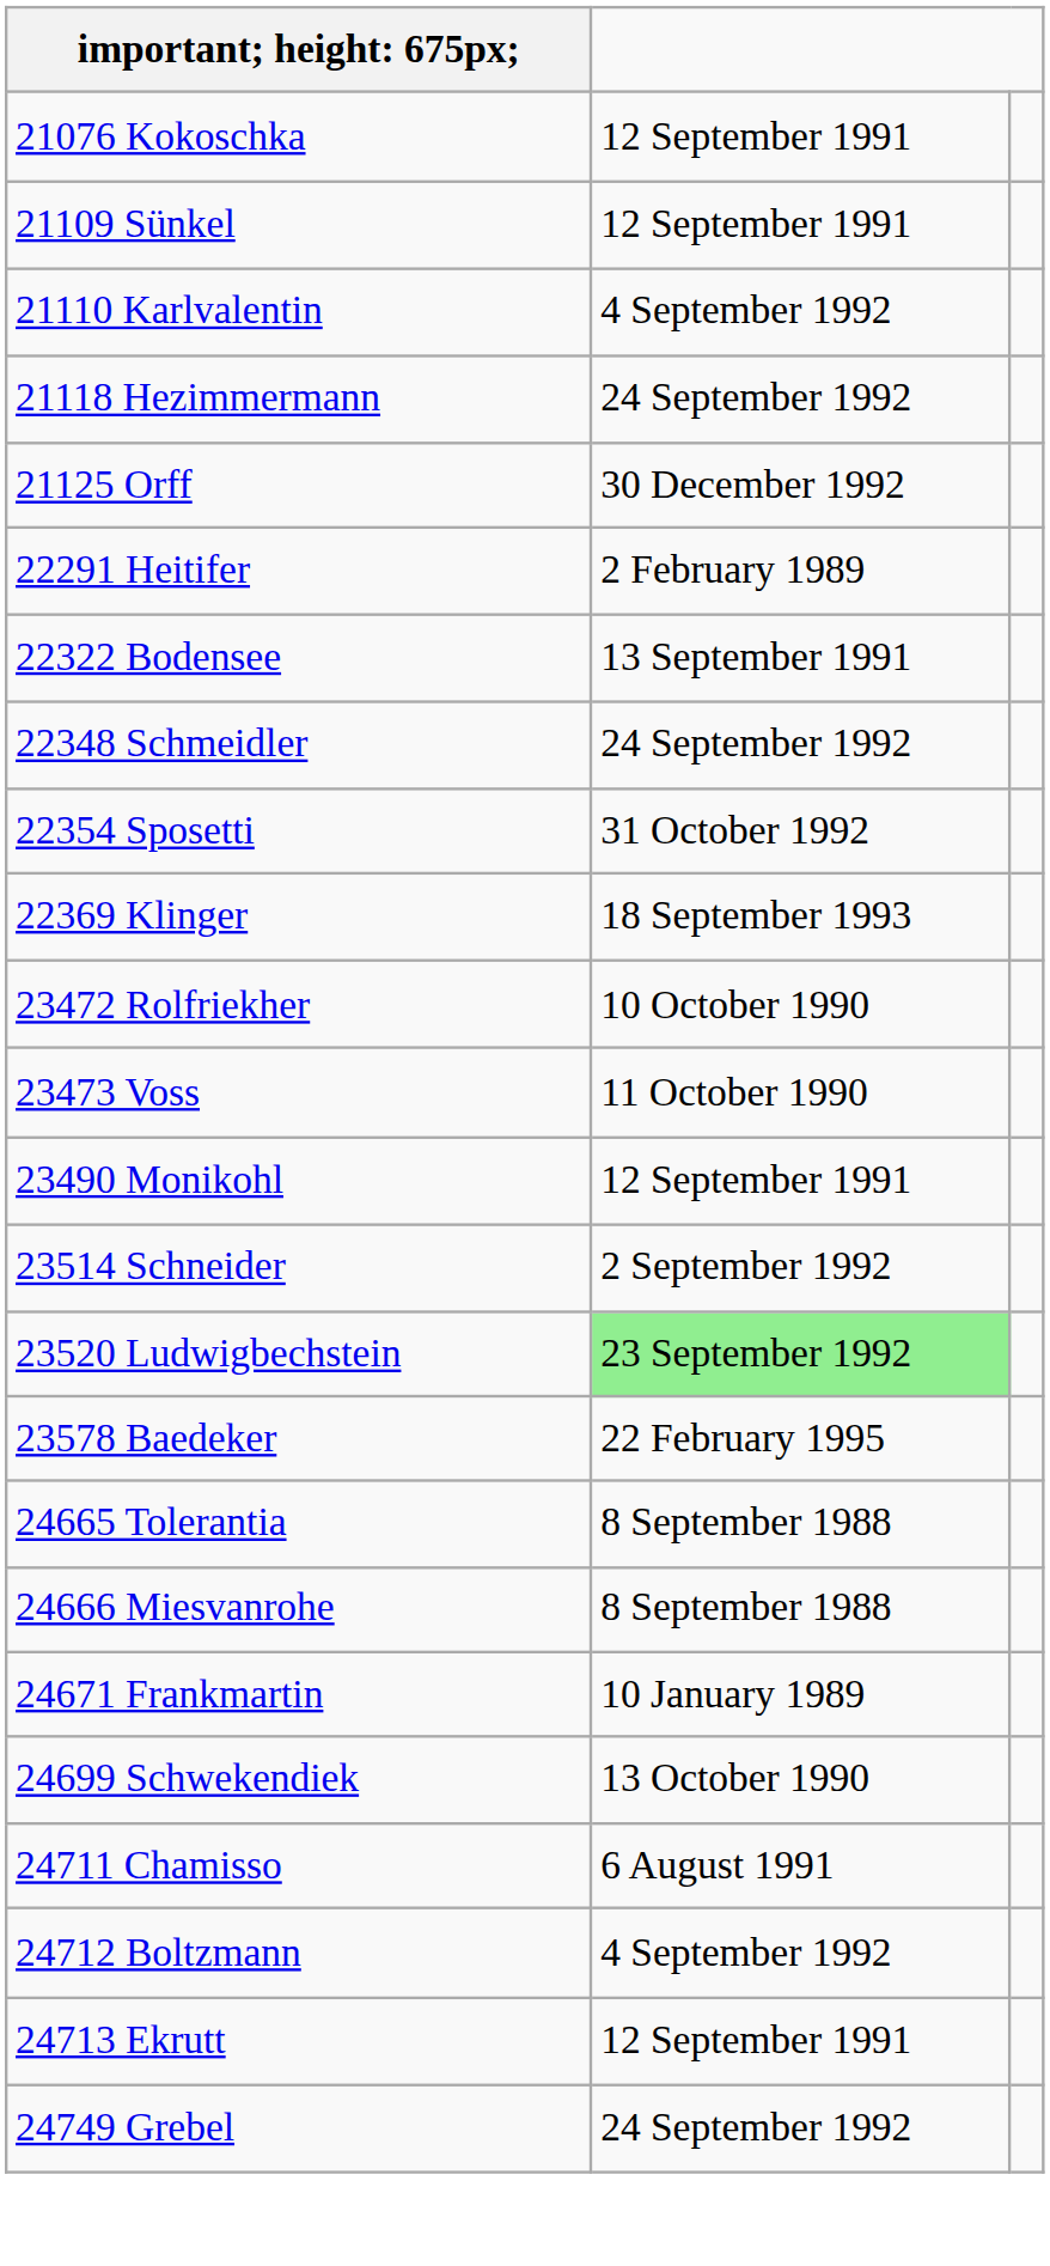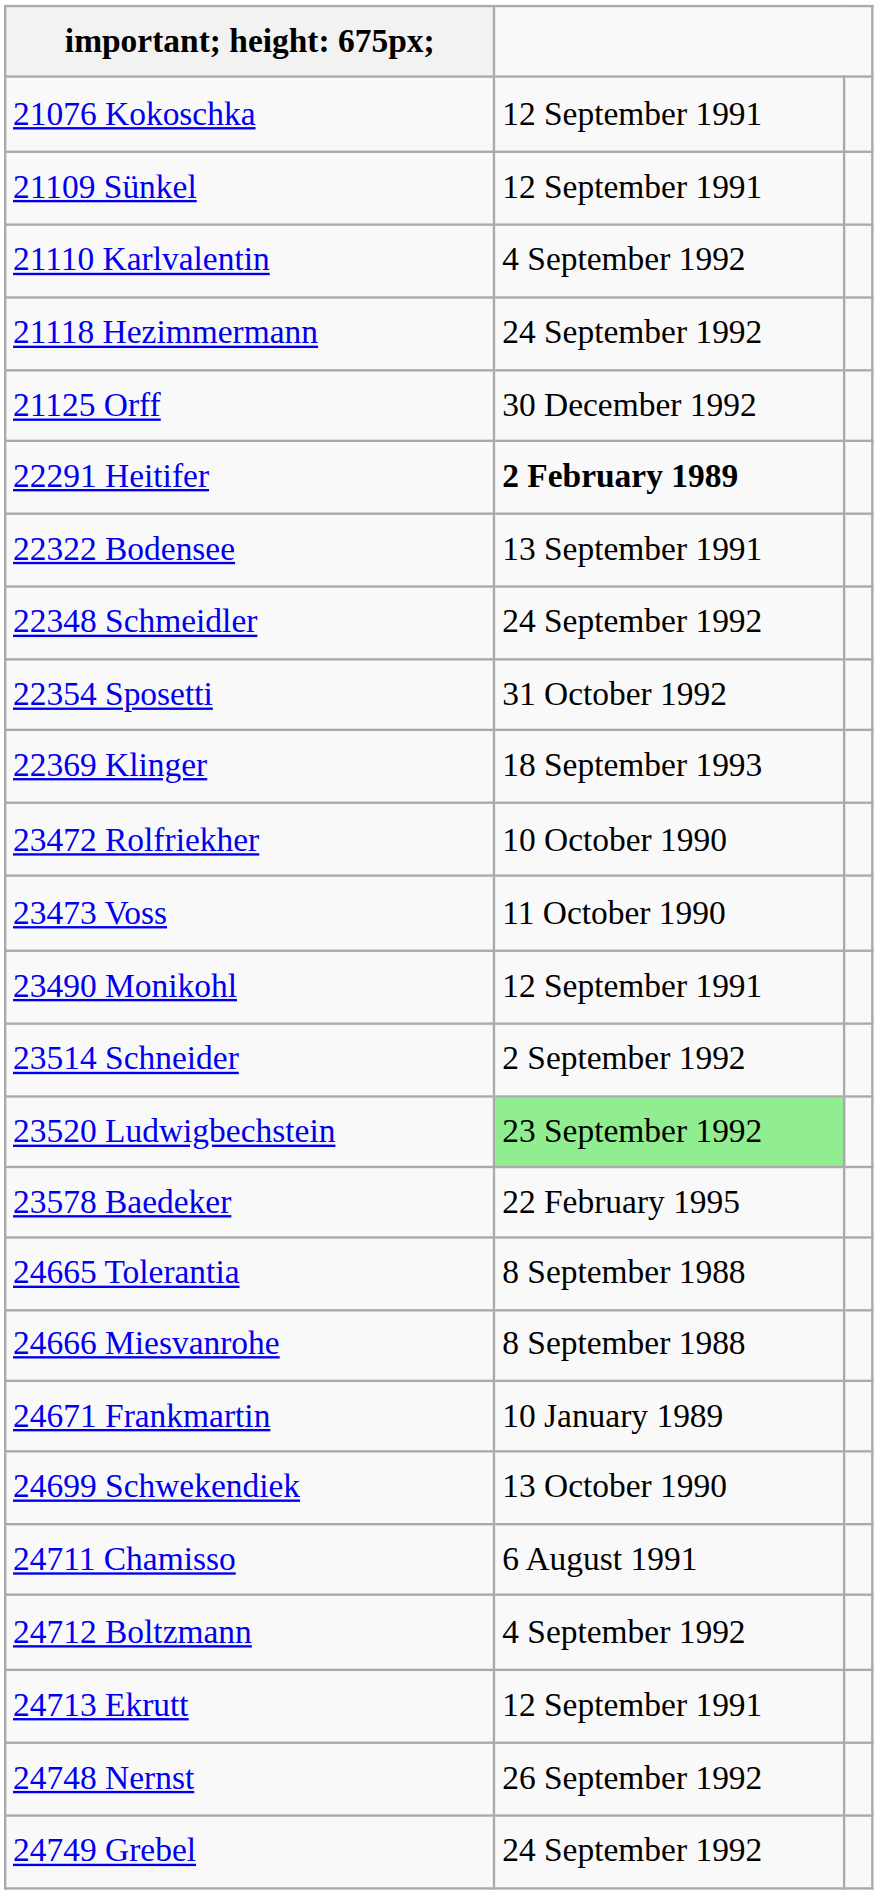22291 Heitifer | column 2: normal -> bold
+ row: 24748 Nernst | 26 September 1992
